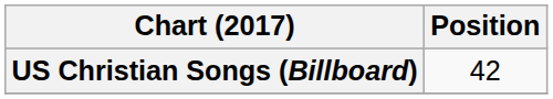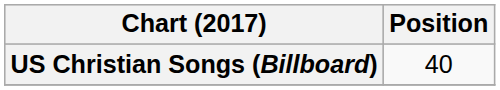US Christian Songs (Billboard) | Position: 42 -> 40
